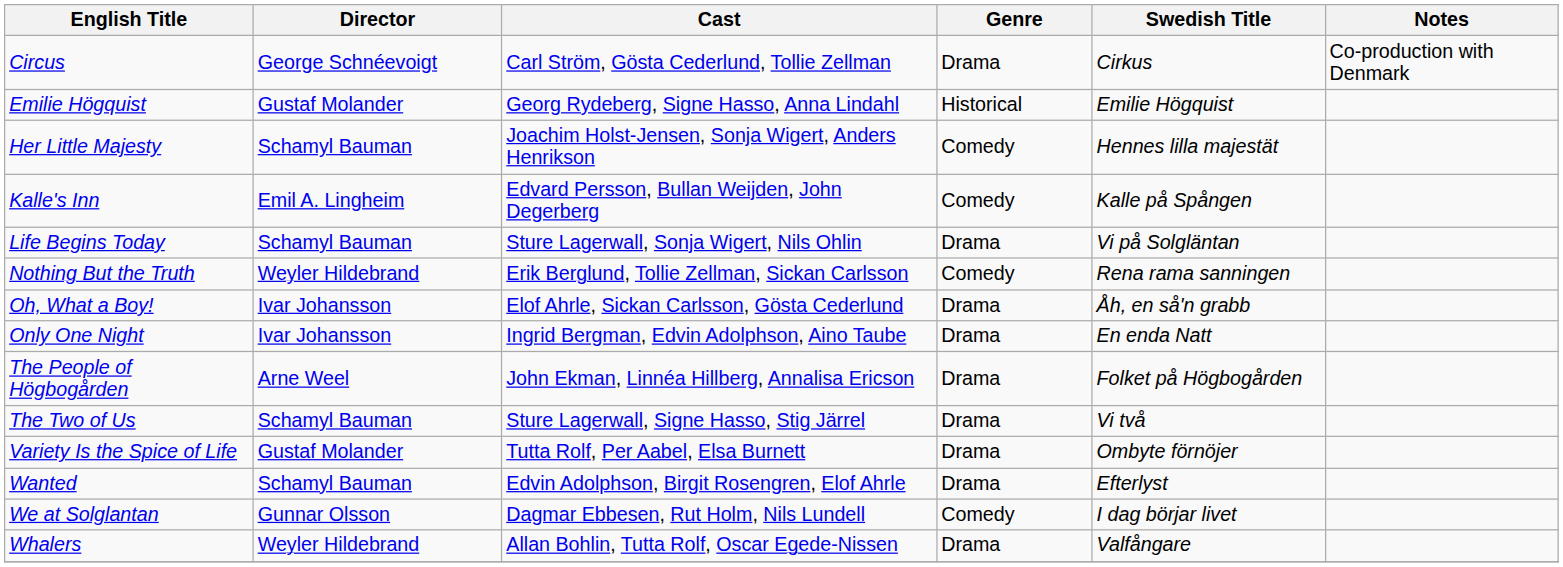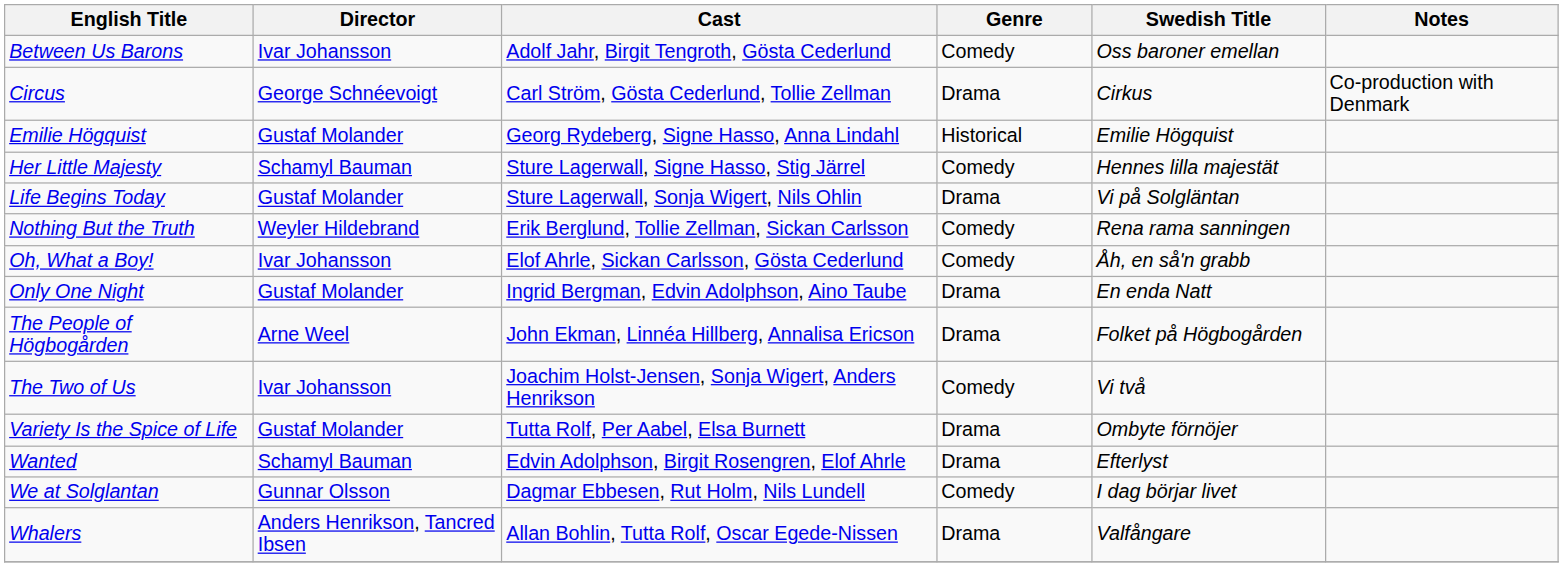+ row: Between Us Barons | Ivar Johansson | Adolf Jahr, Birgit Tengroth, Gösta Cederlund | Comedy | Oss baroner emellan
Her Little Majesty | Cast: Joachim Holst-Jensen, Sonja Wigert, Anders Henrikson -> Sture Lagerwall, Signe Hasso, Stig Järrel
- row: Kalle's Inn | Emil A. Lingheim | Edvard Persson, Bullan Weijden, John Degerberg | Comedy | Kalle på Spången
Life Begins Today | Director: Schamyl Bauman -> Gustaf Molander
Oh, What a Boy! | Genre: Drama -> Comedy
Only One Night | Director: Ivar Johansson -> Gustaf Molander
The Two of Us | Director: Schamyl Bauman -> Ivar Johansson
The Two of Us | Cast: Sture Lagerwall, Signe Hasso, Stig Järrel -> Joachim Holst-Jensen, Sonja Wigert, Anders Henrikson
The Two of Us | Genre: Drama -> Comedy
Whalers | Director: Weyler Hildebrand -> Anders Henrikson, Tancred Ibsen
